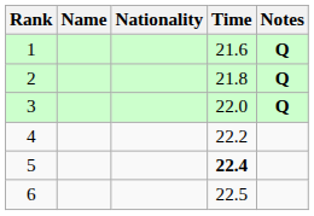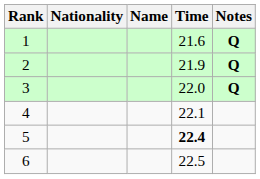columns swapped: Name <-> Nationality
2 | Time: 21.8 -> 21.9
4 | Time: 22.2 -> 22.1
